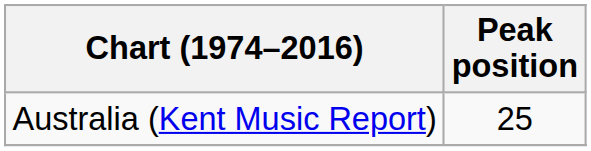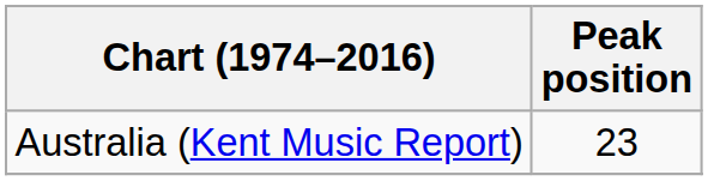Australia (Kent Music Report) | Peak position: 25 -> 23
